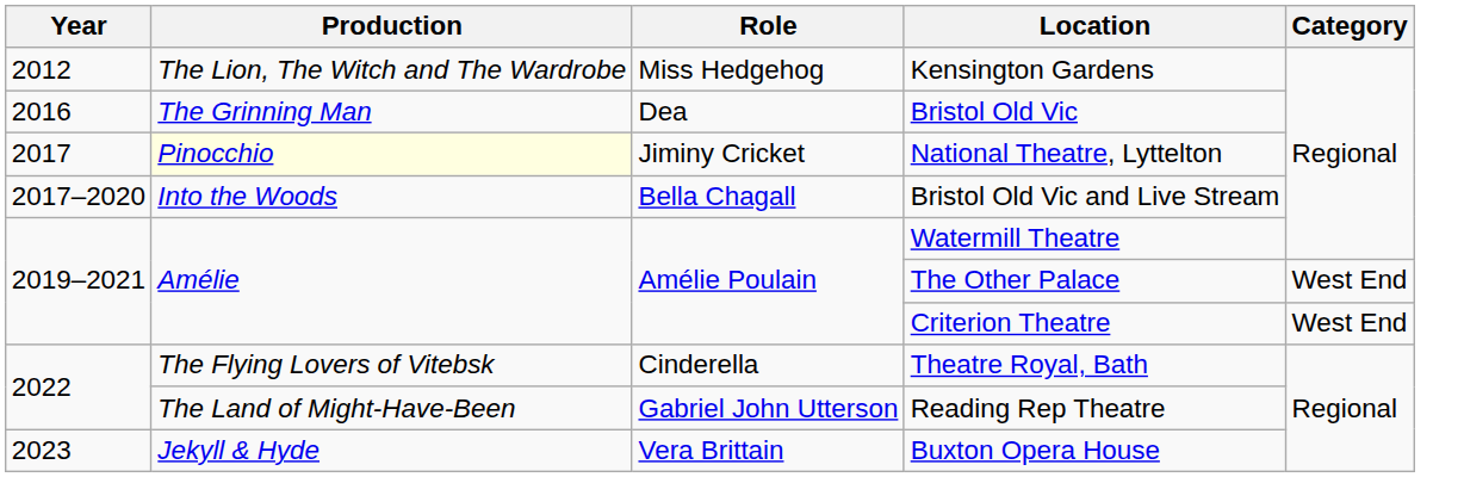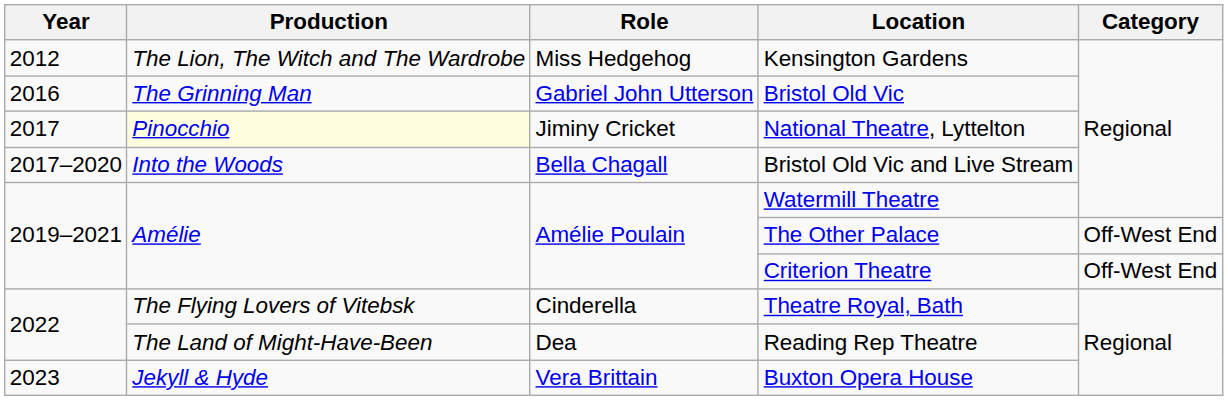Bristol Old Vic | Role: Dea -> Gabriel John Utterson
The Other Palace | Category: West End -> Off-West End
Criterion Theatre | Category: West End -> Off-West End
Reading Rep Theatre | Role: Gabriel John Utterson -> Dea
